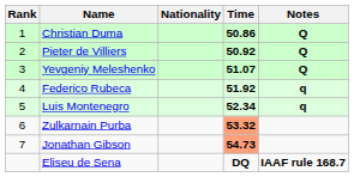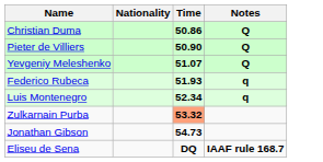- column: Rank | 1 | 2 | 3 | 4 | 5 | 6 | 7
Pieter de Villiers | Time: 50.92 -> 50.90
Federico Rubeca | Time: 51.92 -> 51.93
Jonathan Gibson | Time: lightsalmon background -> no background
